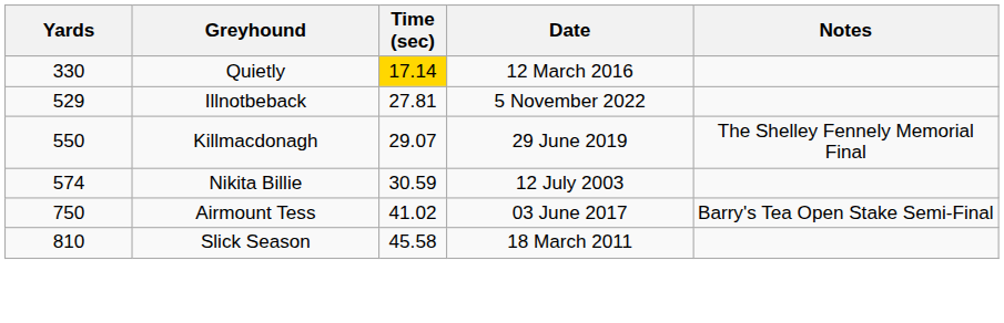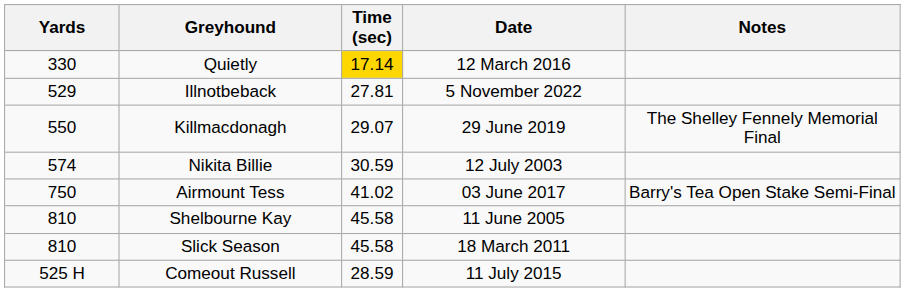+ row: 810 | Shelbourne Kay | 45.58 | 11 June 2005
+ row: 525 H | Comeout Russell | 28.59 | 11 July 2015
